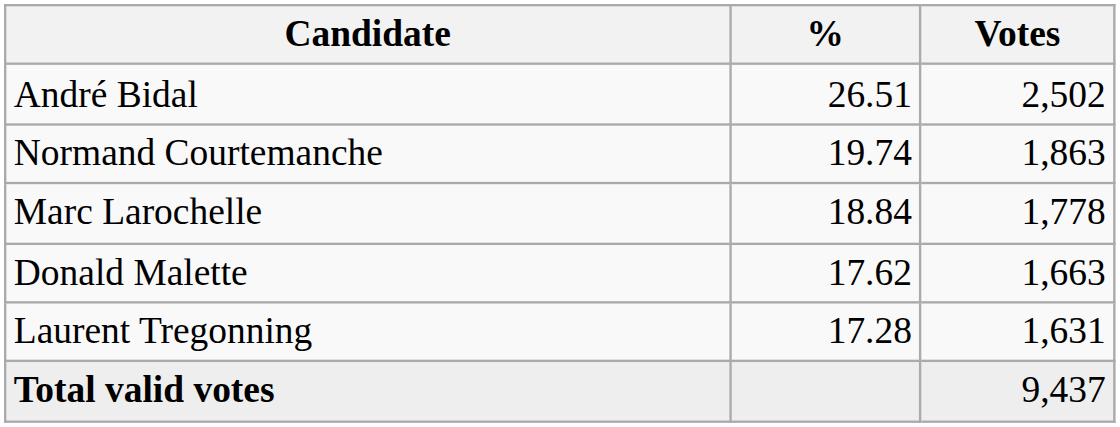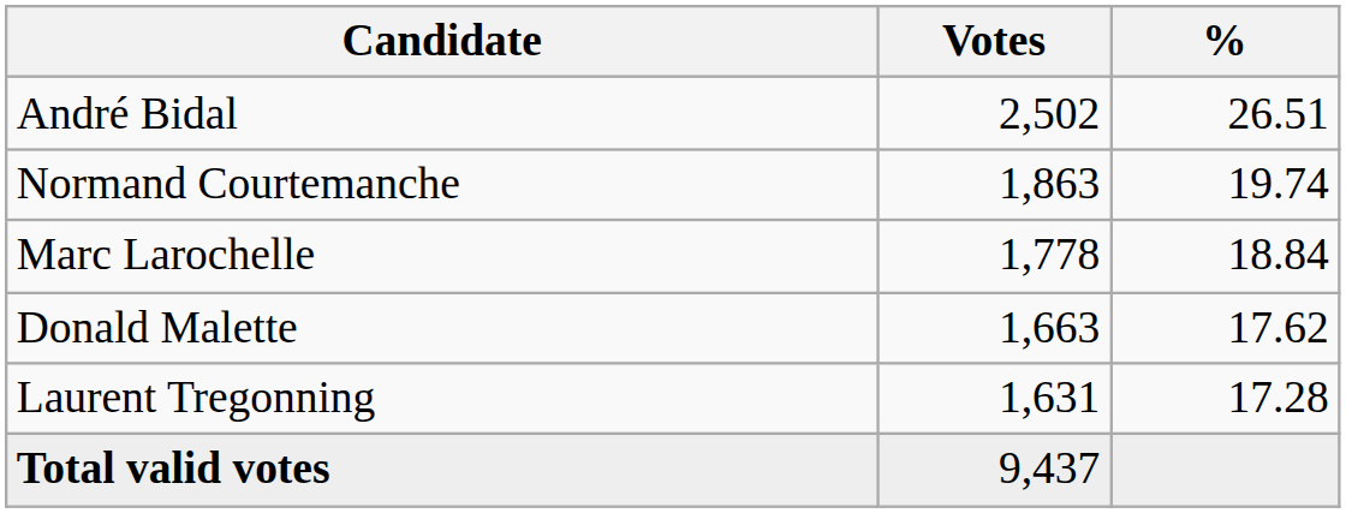columns swapped: Votes <-> %
